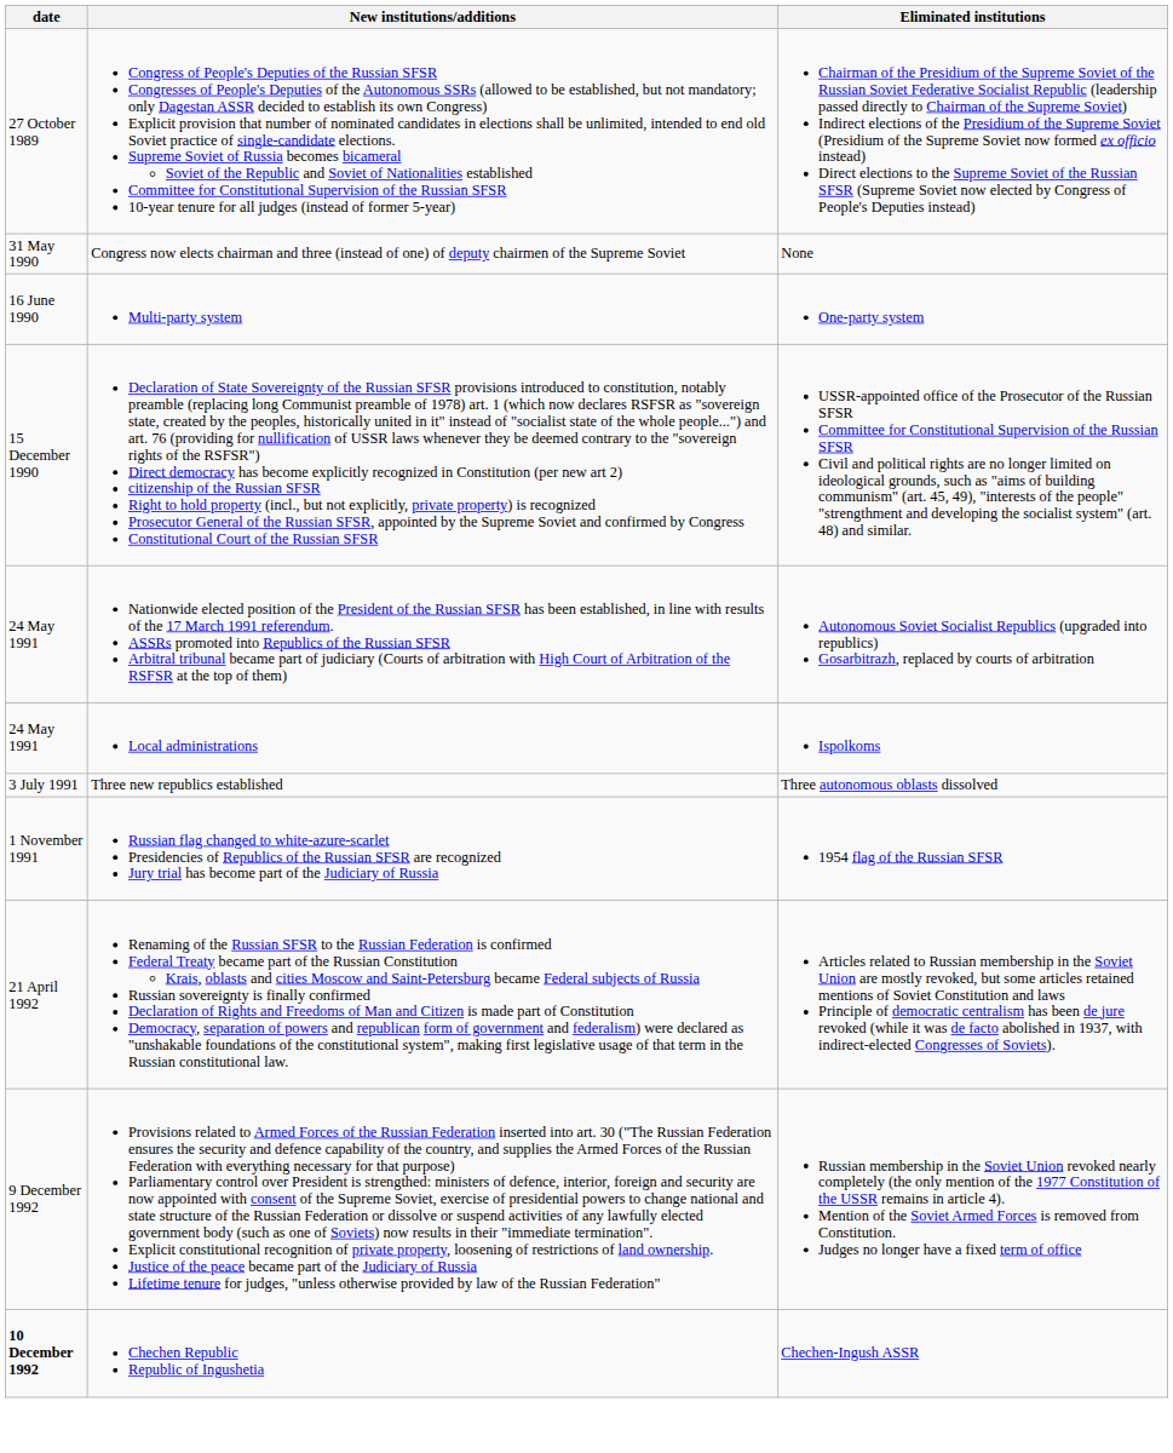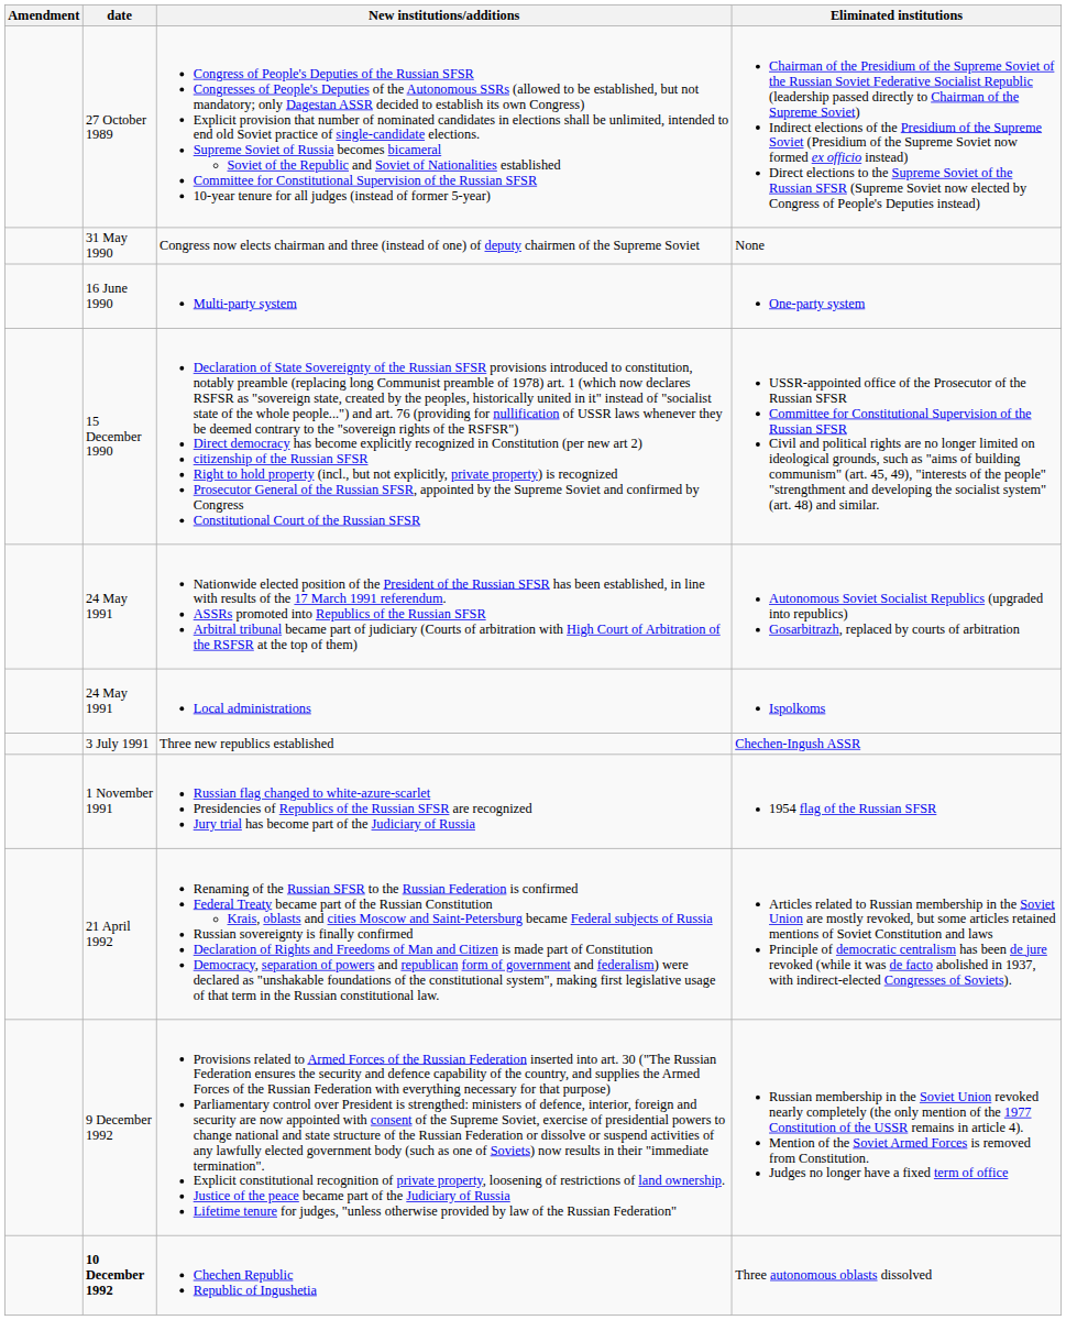+ column: Amendment
Three new republics established | Eliminated institutions: Three autonomous oblasts dissolved -> Chechen-Ingush ASSR
Chechen Republic Republic of Ingushetia | Eliminated institutions: Chechen-Ingush ASSR -> Three autonomous oblasts dissolved
